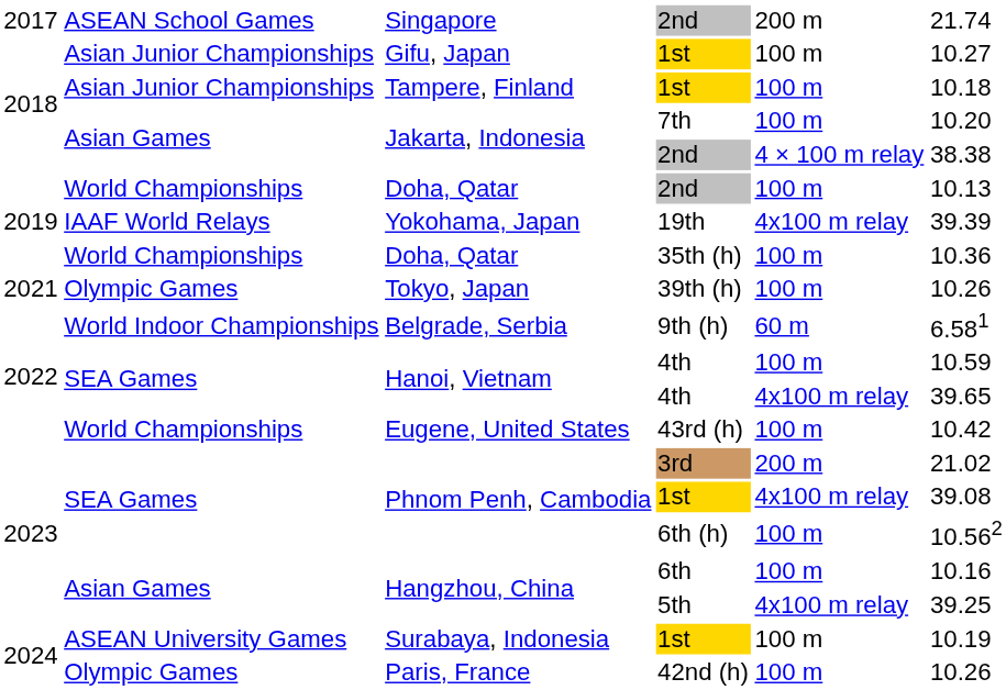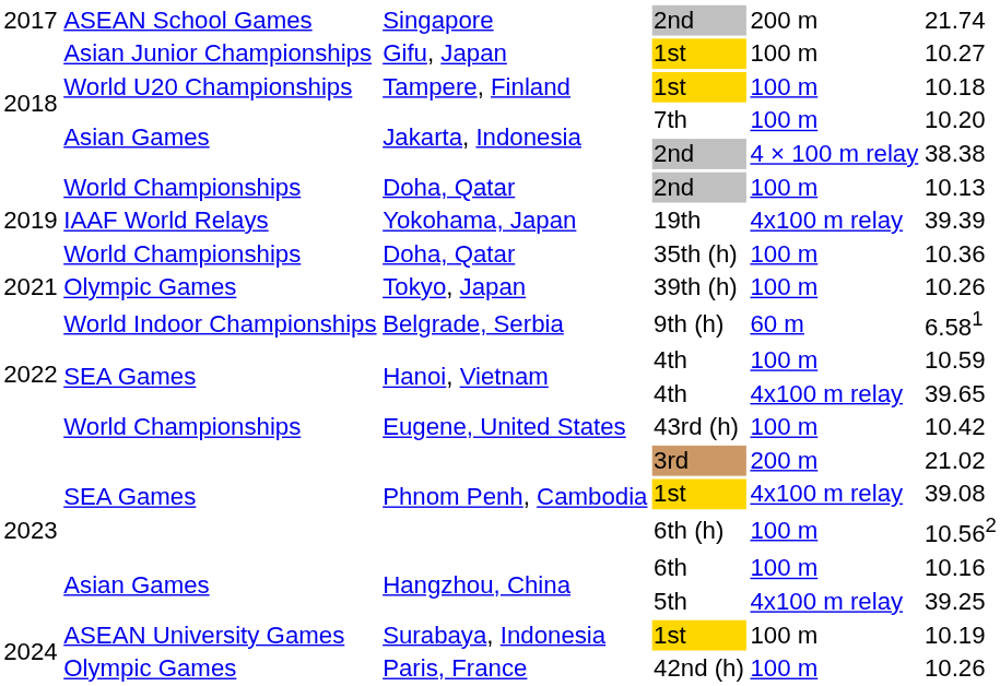Tampere, Finland / 1st | column 2: Asian Junior Championships -> World U20 Championships
